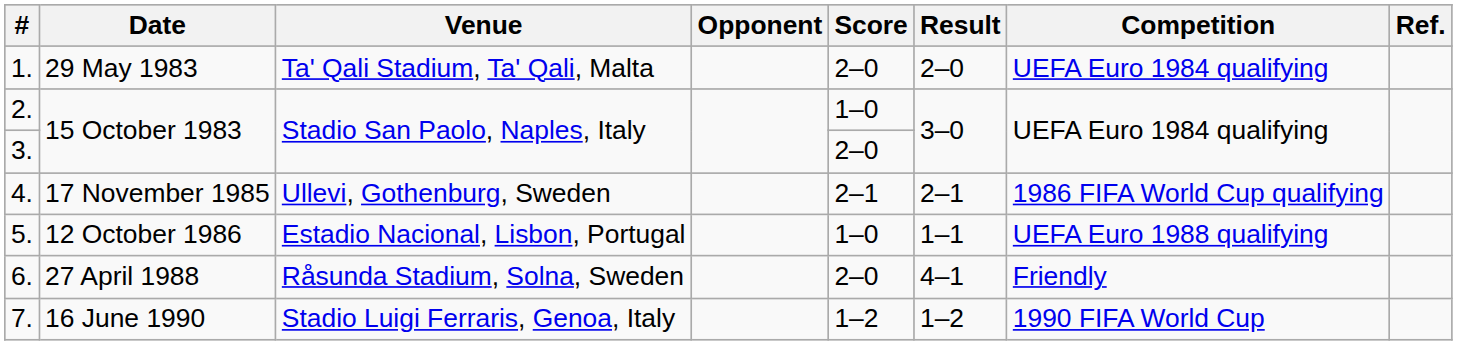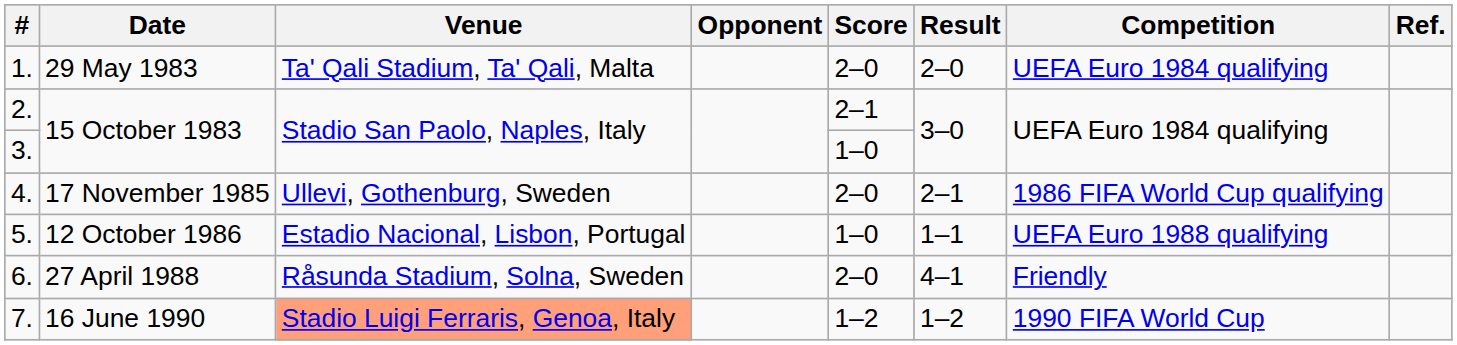2. | Score: 1–0 -> 2–1
3. | Score: 2–0 -> 1–0
4. | Score: 2–1 -> 2–0
7. | Venue: no background -> lightsalmon background
